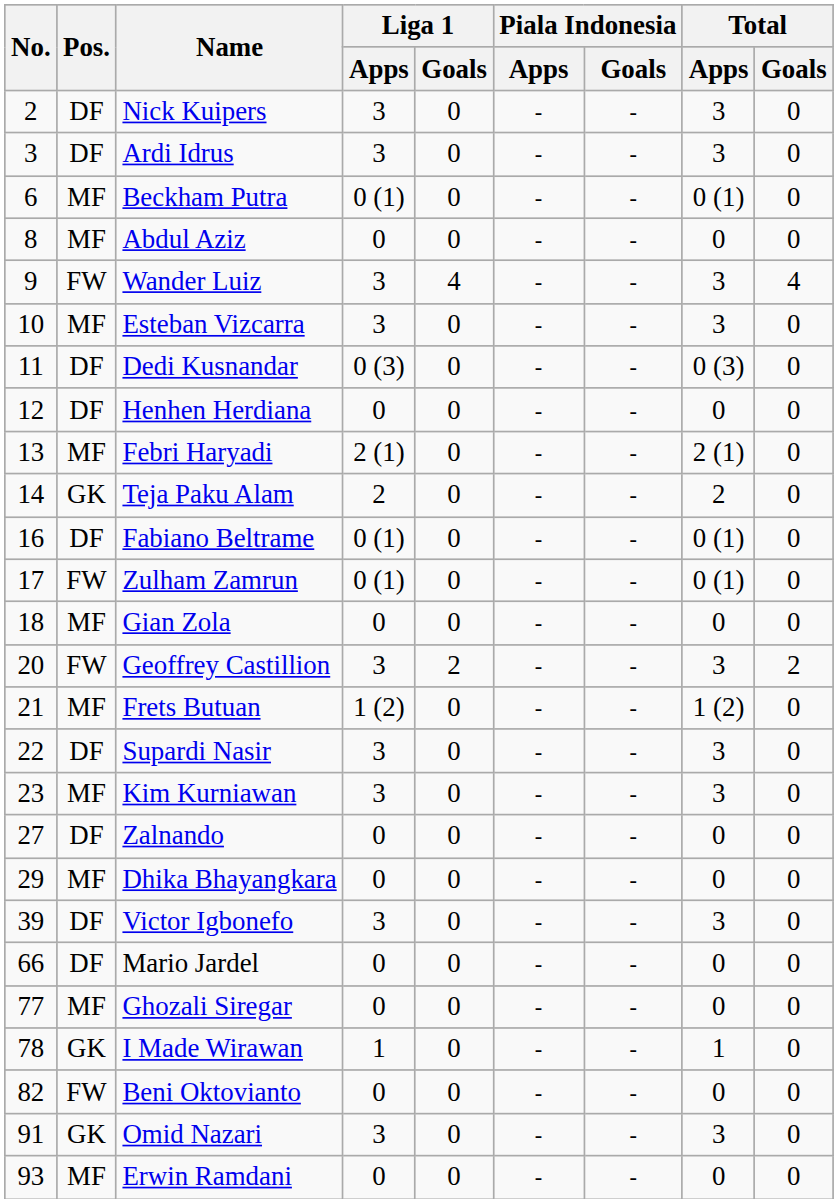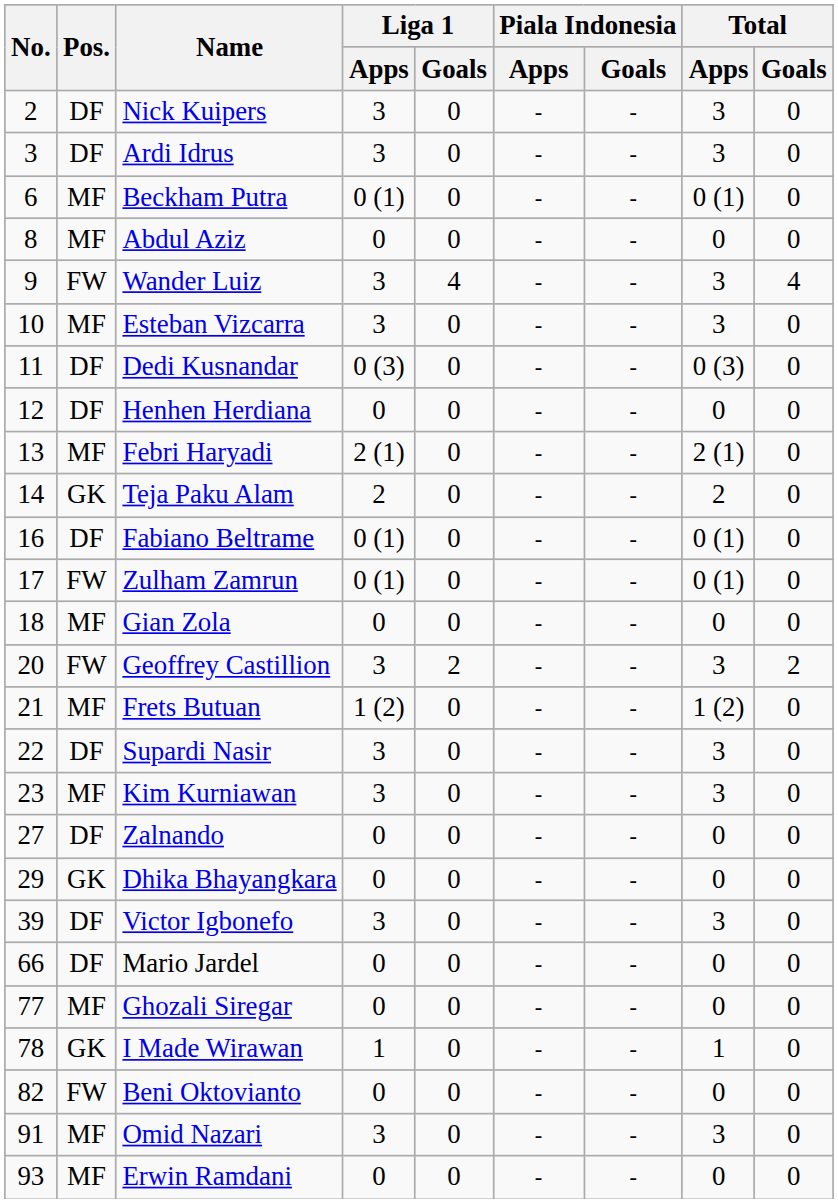Dhika Bhayangkara | Pos.: MF -> GK
Omid Nazari | Pos.: GK -> MF
